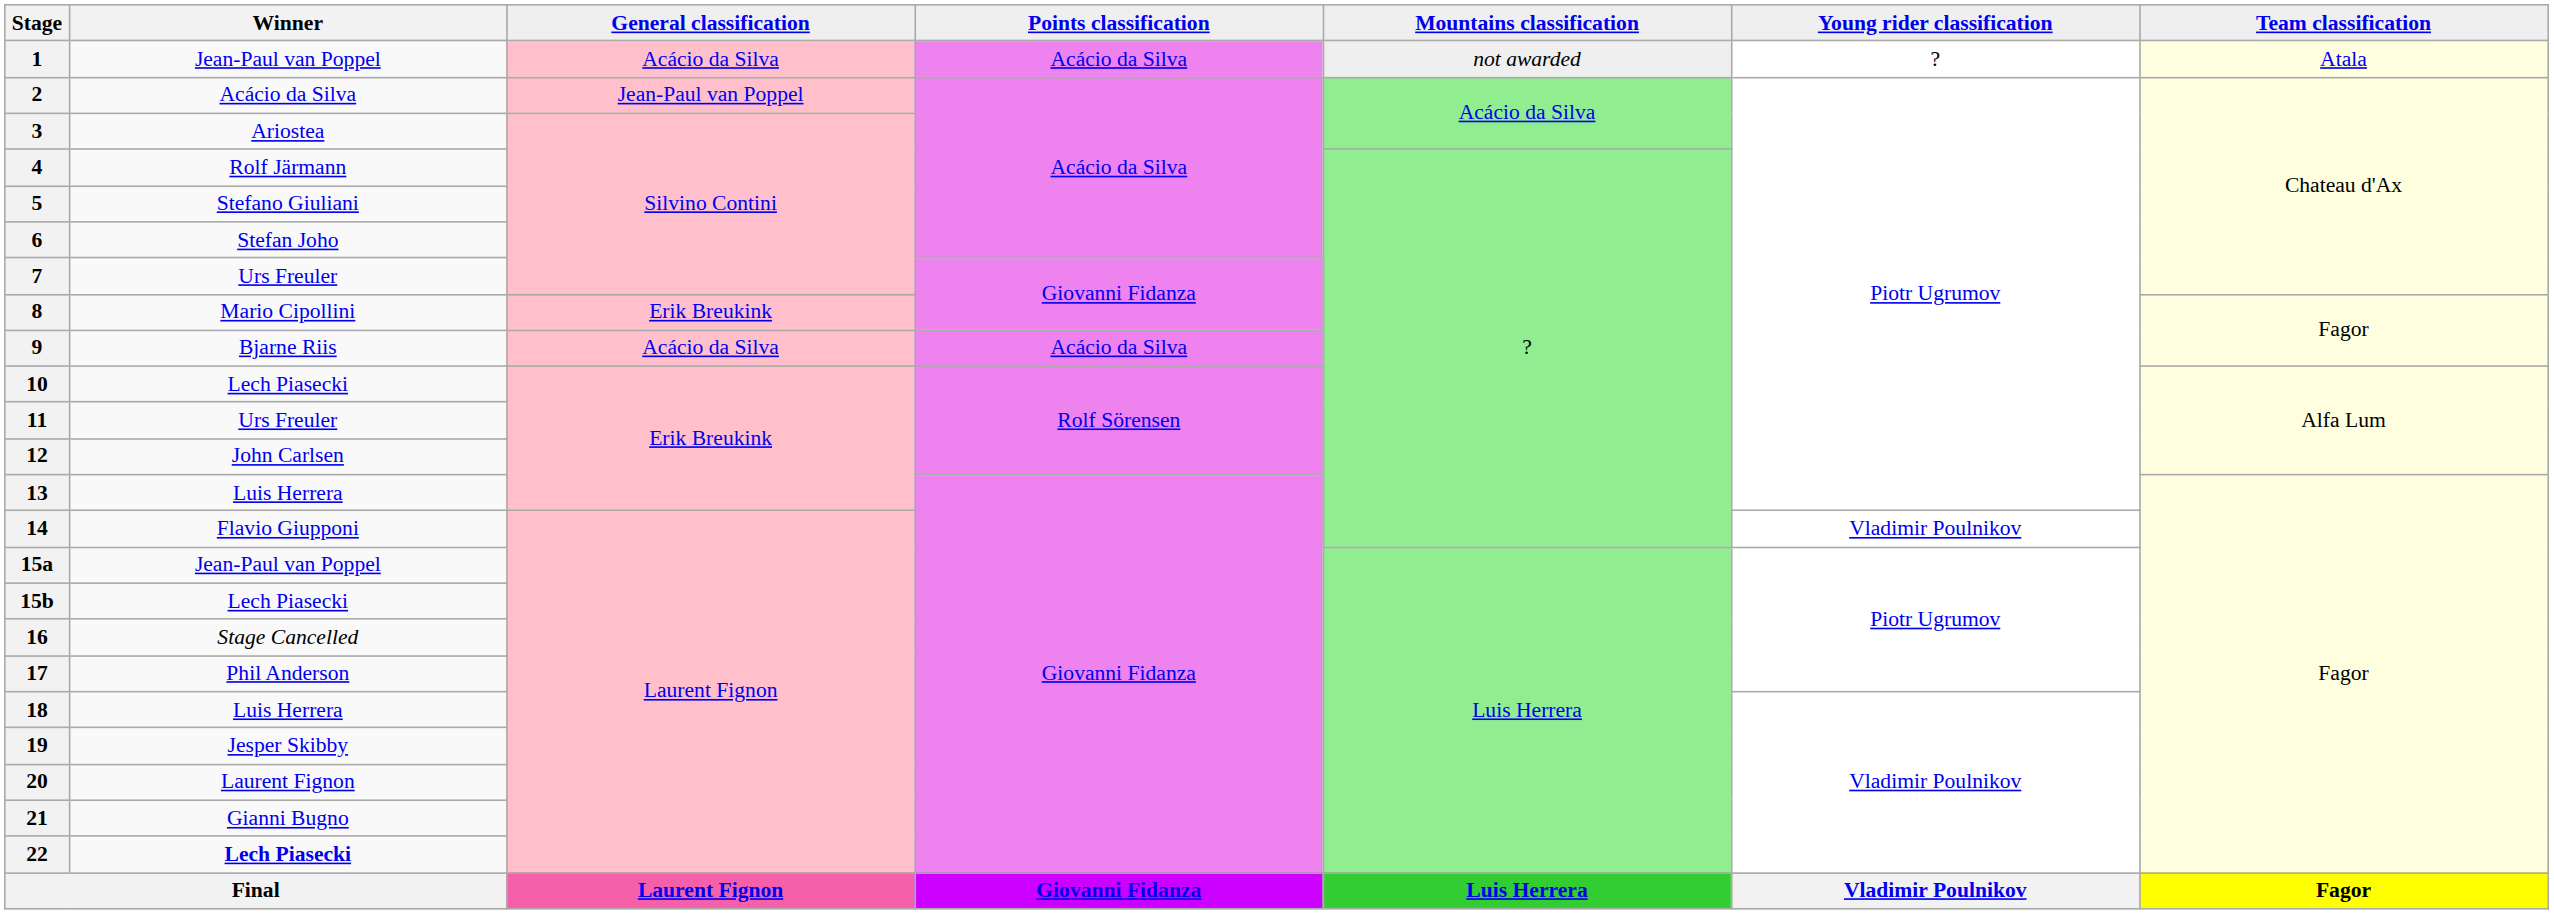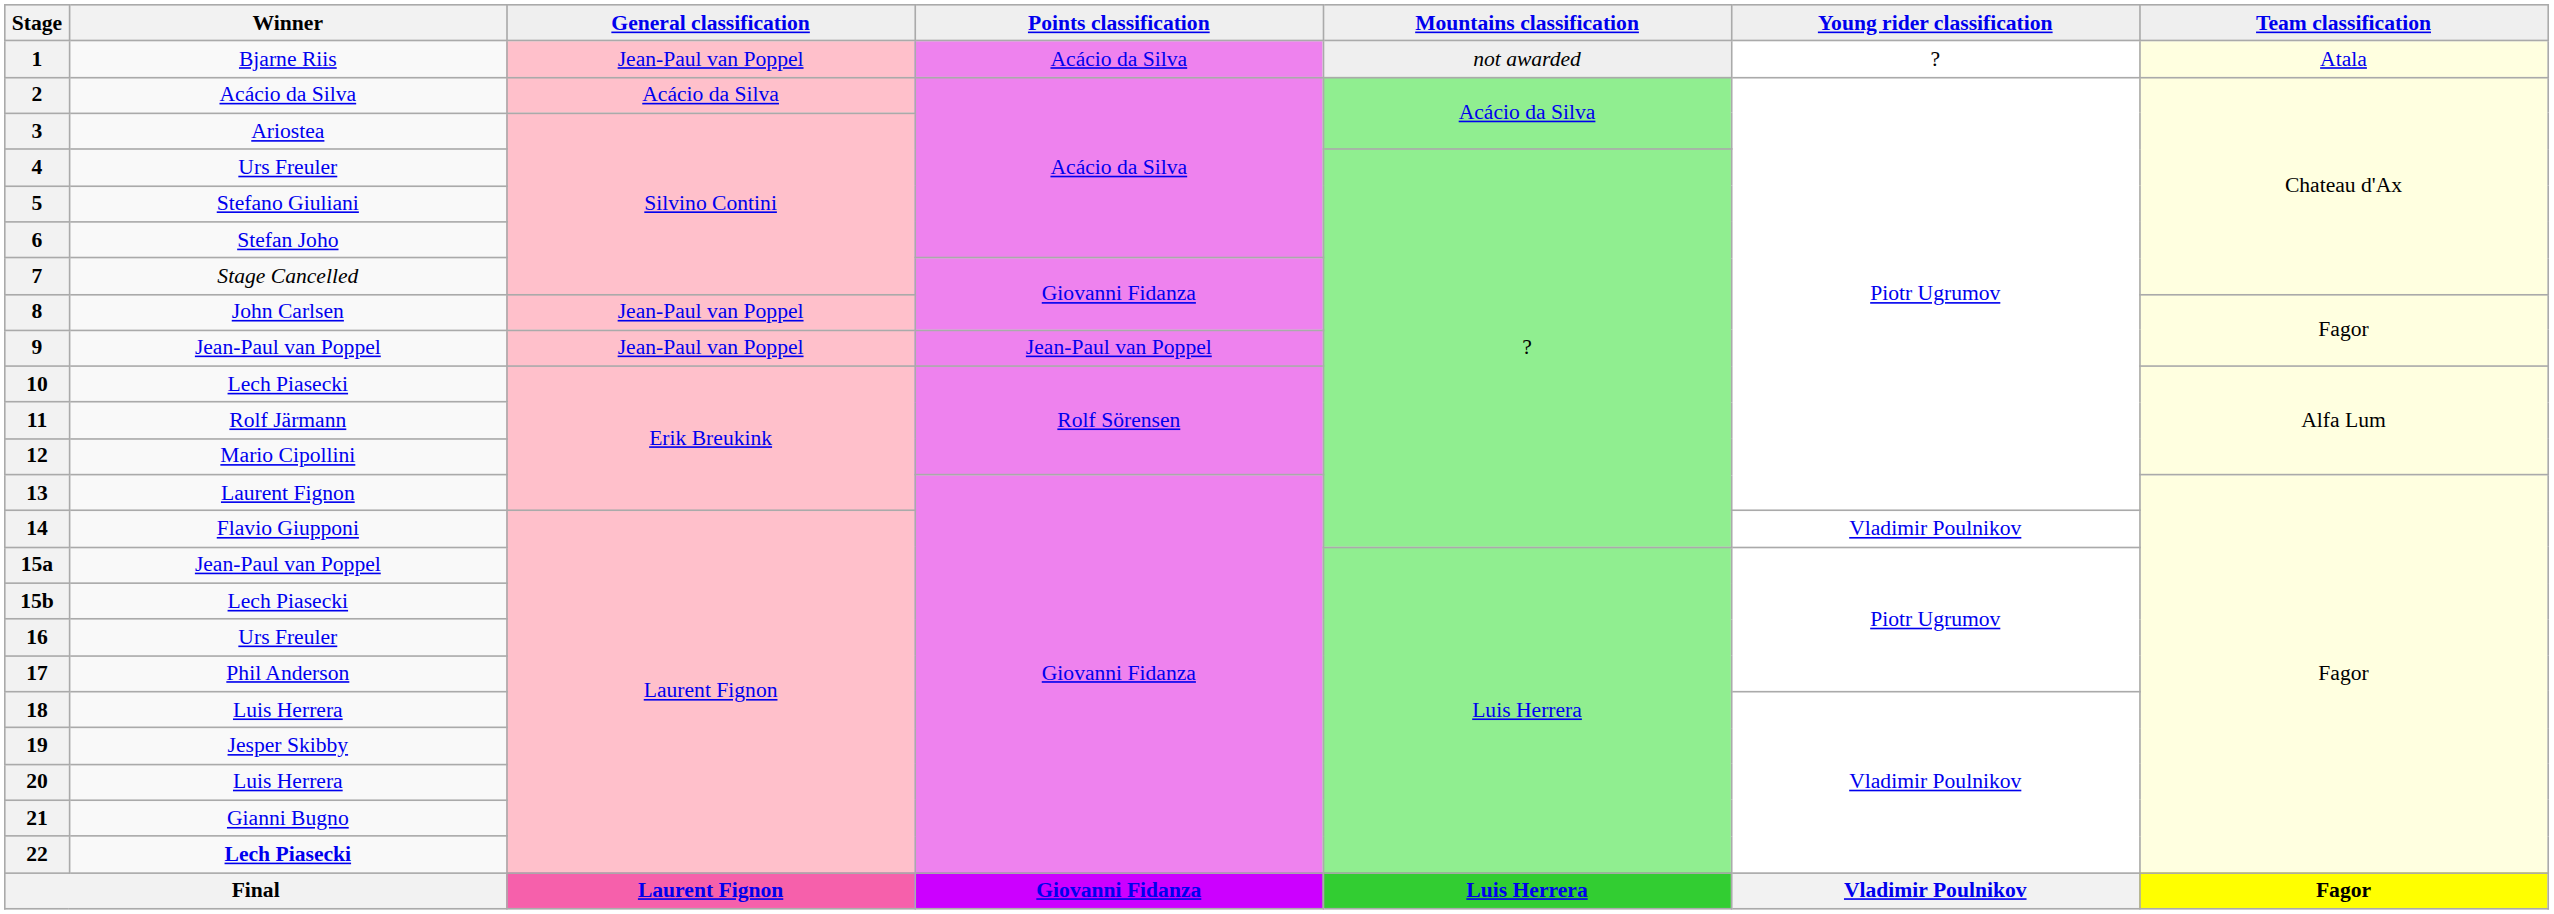1 | Winner: Jean-Paul van Poppel -> Bjarne Riis
1 | General classification: Acácio da Silva -> Jean-Paul van Poppel
2 | General classification: Jean-Paul van Poppel -> Acácio da Silva
4 | Winner: Rolf Järmann -> Urs Freuler
7 | Winner: Urs Freuler -> Stage Cancelled
8 | Winner: Mario Cipollini -> John Carlsen
8 | General classification: Erik Breukink -> Jean-Paul van Poppel
9 | Winner: Bjarne Riis -> Jean-Paul van Poppel
9 | General classification: Acácio da Silva -> Jean-Paul van Poppel
9 | Points classification: Acácio da Silva -> Jean-Paul van Poppel
11 | Winner: Urs Freuler -> Rolf Järmann
12 | Winner: John Carlsen -> Mario Cipollini
13 | Winner: Luis Herrera -> Laurent Fignon
16 | Winner: Stage Cancelled -> Urs Freuler
20 | Winner: Laurent Fignon -> Luis Herrera
